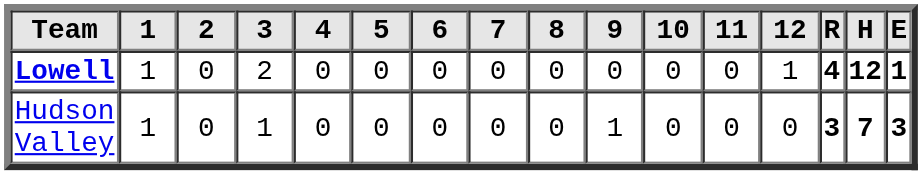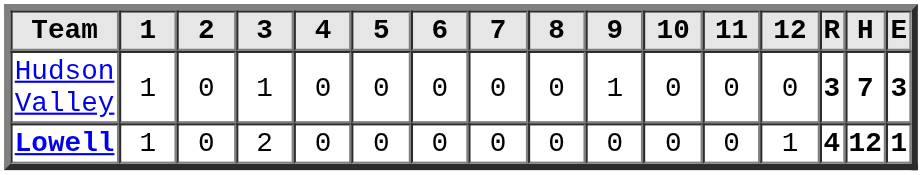rows swapped: Hudson Valley <-> Lowell
